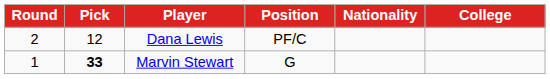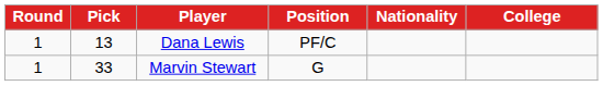Dana Lewis | Round: 2 -> 1
Dana Lewis | Pick: 12 -> 13
Marvin Stewart | Pick: bold -> normal
